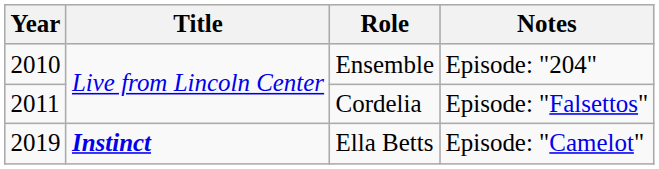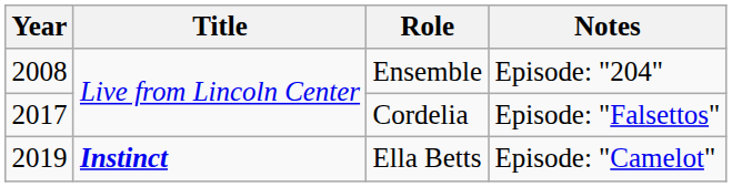Ensemble | Year: 2010 -> 2008
Cordelia | Year: 2011 -> 2017
